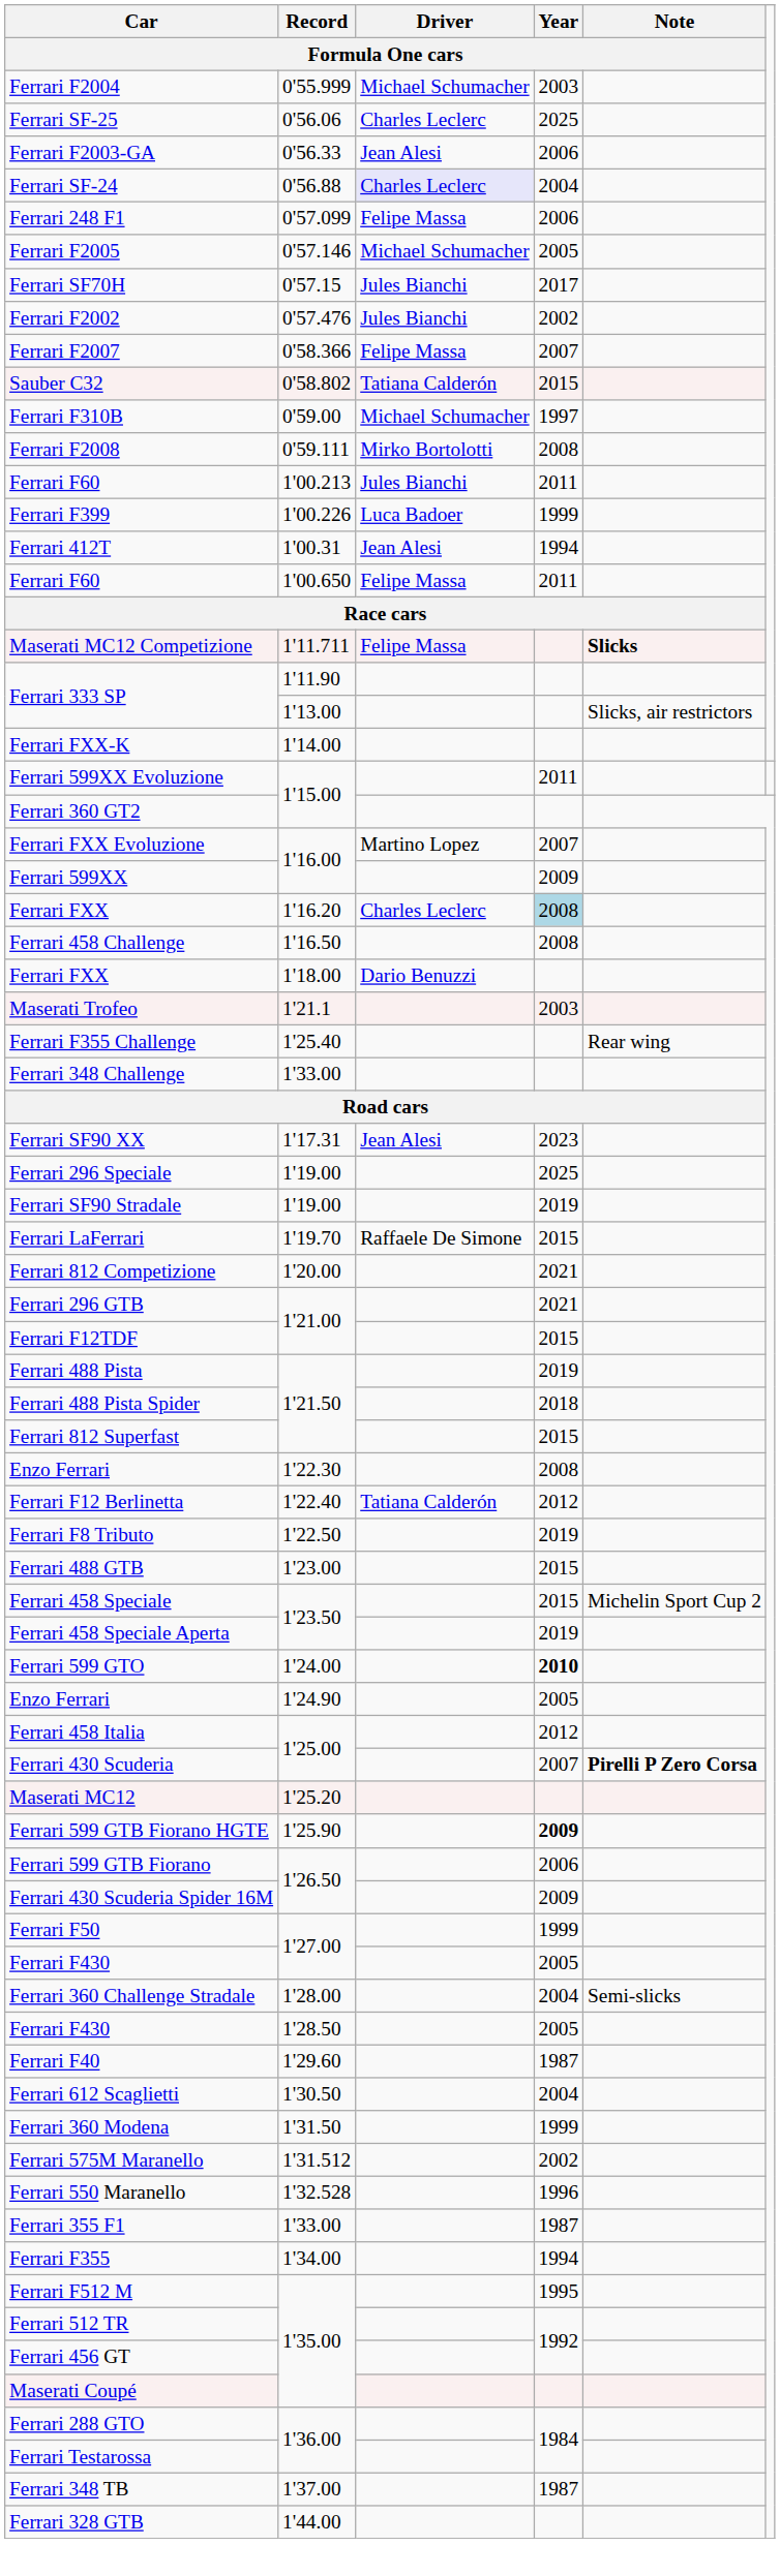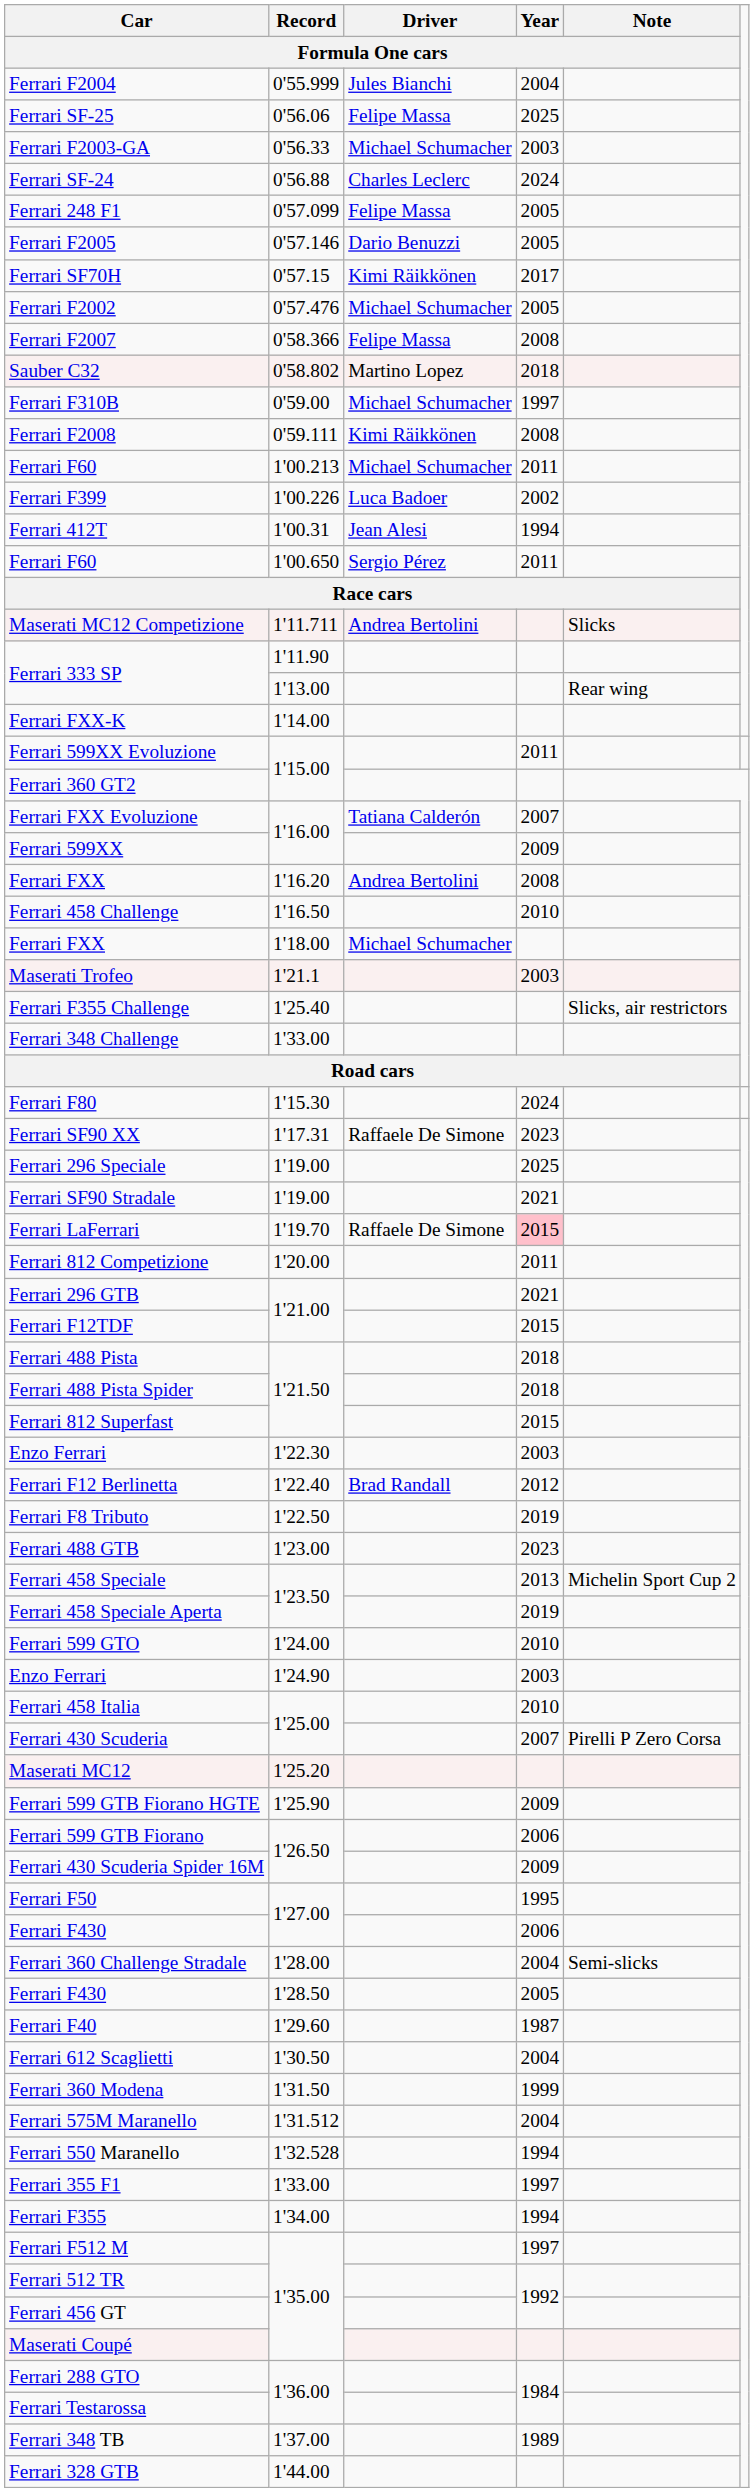Ferrari F2004 | Driver / Formula One cars: Michael Schumacher -> Jules Bianchi
Ferrari F2004 | Year / Formula One cars: 2003 -> 2004
Ferrari SF-25 | Driver / Formula One cars: Charles Leclerc -> Felipe Massa
Ferrari F2003-GA | Driver / Formula One cars: Jean Alesi -> Michael Schumacher
Ferrari F2003-GA | Year / Formula One cars: 2006 -> 2003
Ferrari SF-24 | Driver / Formula One cars: lavender background -> no background
Ferrari SF-24 | Year / Formula One cars: 2004 -> 2024
Ferrari 248 F1 | Year / Formula One cars: 2006 -> 2005
Ferrari F2005 | Driver / Formula One cars: Michael Schumacher -> Dario Benuzzi
Ferrari SF70H | Driver / Formula One cars: Jules Bianchi -> Kimi Räikkönen
Ferrari F2002 | Driver / Formula One cars: Jules Bianchi -> Michael Schumacher
Ferrari F2002 | Year / Formula One cars: 2002 -> 2005
Ferrari F2007 | Year / Formula One cars: 2007 -> 2008
Sauber C32 | Driver / Formula One cars: Tatiana Calderón -> Martino Lopez
Sauber C32 | Year / Formula One cars: 2015 -> 2018
Ferrari F2008 | Driver / Formula One cars: Mirko Bortolotti -> Kimi Räikkönen
Ferrari F60 / 1'00.213 | Driver / Formula One cars: Jules Bianchi -> Michael Schumacher
Ferrari F399 | Year / Formula One cars: 1999 -> 2002
Ferrari F60 / 1'00.650 | Driver / Formula One cars: Felipe Massa -> Sergio Pérez
Maserati MC12 Competizione | Driver / Formula One cars: Felipe Massa -> Andrea Bertolini
Maserati MC12 Competizione | Note / Formula One cars: bold -> normal
Ferrari 333 SP / 1'13.00 | Note / Formula One cars: Slicks, air restrictors -> Rear wing
Ferrari FXX Evoluzione | Driver / Formula One cars: Martino Lopez -> Tatiana Calderón
Ferrari FXX / 1'16.20 | Driver / Formula One cars: Charles Leclerc -> Andrea Bertolini
Ferrari FXX / 1'16.20 | Year / Formula One cars: lightblue background -> no background
Ferrari 458 Challenge | Year / Formula One cars: 2008 -> 2010
Ferrari FXX / 1'18.00 | Driver / Formula One cars: Dario Benuzzi -> Michael Schumacher
Ferrari F355 Challenge | Note / Formula One cars: Rear wing -> Slicks, air restrictors
+ row: Ferrari F80 | 1'15.30 | 2024
Ferrari SF90 XX | Driver / Formula One cars: Jean Alesi -> Raffaele De Simone
Ferrari SF90 Stradale | Year / Formula One cars: 2019 -> 2021
Ferrari LaFerrari | Year / Formula One cars: no background -> pink background
Ferrari 812 Competizione | Year / Formula One cars: 2021 -> 2011
Ferrari 488 Pista | Year / Formula One cars: 2019 -> 2018
Enzo Ferrari / 1'22.30 | Year / Formula One cars: 2008 -> 2003
Ferrari F12 Berlinetta | Driver / Formula One cars: Tatiana Calderón -> Brad Randall
Ferrari 488 GTB | Year / Formula One cars: 2015 -> 2023
Ferrari 458 Speciale | Year / Formula One cars: 2015 -> 2013
Ferrari 599 GTO | Year / Formula One cars: bold -> normal
Enzo Ferrari / 1'24.90 | Year / Formula One cars: 2005 -> 2003
Ferrari 458 Italia | Year / Formula One cars: 2012 -> 2010
Ferrari 430 Scuderia | Note / Formula One cars: bold -> normal
Ferrari 599 GTB Fiorano HGTE | Year / Formula One cars: bold -> normal
Ferrari F50 | Year / Formula One cars: 1999 -> 1995
Ferrari F430 / 1'27.00 | Year / Formula One cars: 2005 -> 2006
Ferrari 575M Maranello | Year / Formula One cars: 2002 -> 2004
Ferrari 550 Maranello | Year / Formula One cars: 1996 -> 1994
Ferrari 355 F1 | Year / Formula One cars: 1987 -> 1997
Ferrari F512 M | Year / Formula One cars: 1995 -> 1997
Ferrari 348 TB | Year / Formula One cars: 1987 -> 1989
